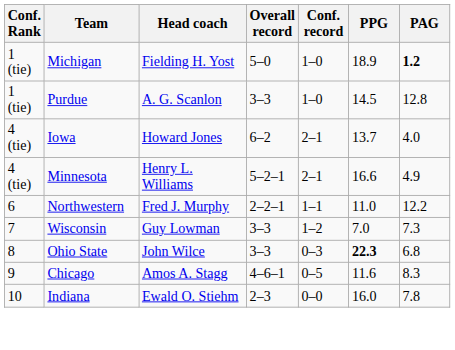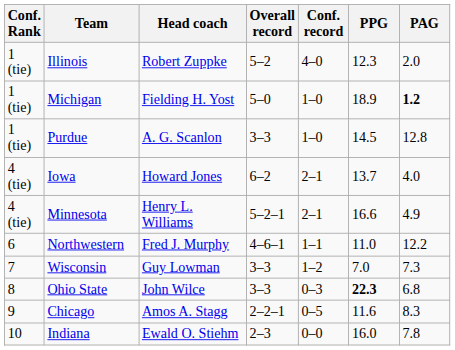+ row: 1 (tie) | Illinois | Robert Zuppke | 5–2 | 4–0 | 12.3 | 2.0
Northwestern | Overall record: 2–2–1 -> 4–6–1
Chicago | Overall record: 4–6–1 -> 2–2–1
